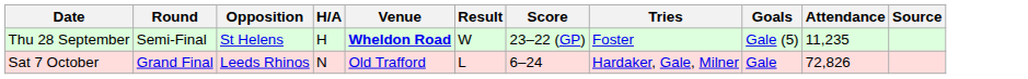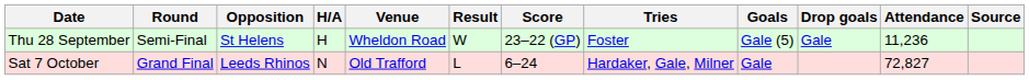+ column: Drop goals | Gale
Thu 28 September | Venue: bold -> normal
Thu 28 September | Attendance: 11,235 -> 11,236
Sat 7 October | Attendance: 72,826 -> 72,827
